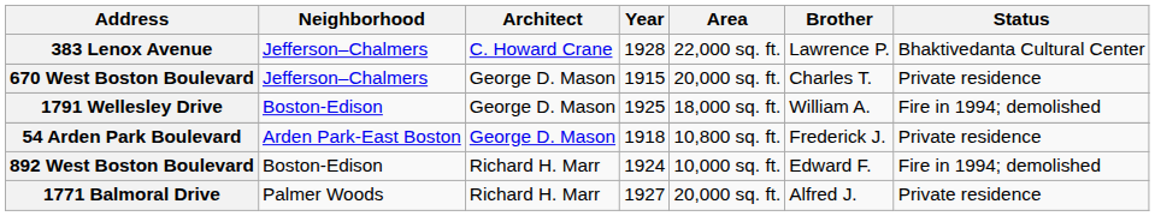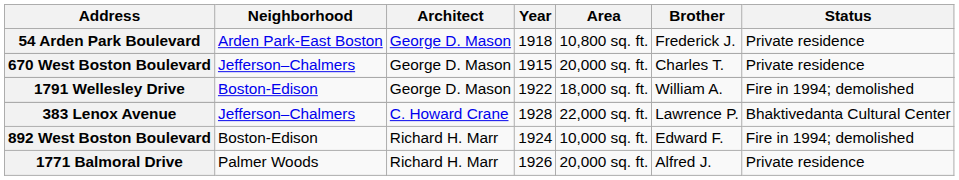rows swapped: 54 Arden Park Boulevard <-> 383 Lenox Avenue
1791 Wellesley Drive | Year: 1925 -> 1922
1771 Balmoral Drive | Year: 1927 -> 1926
